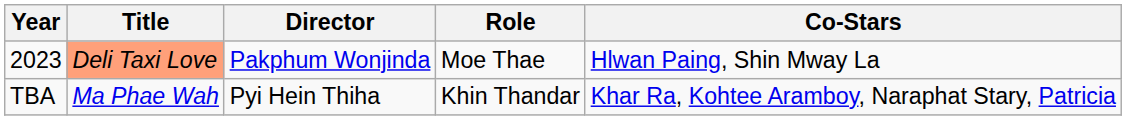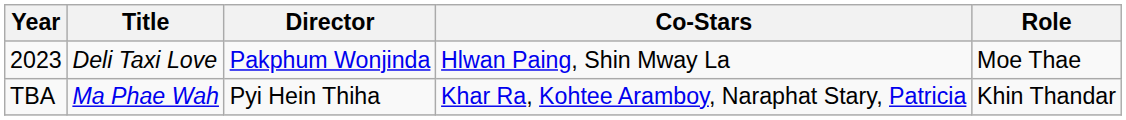columns swapped: Co-Stars <-> Role
2023 | Title: lightsalmon background -> no background
